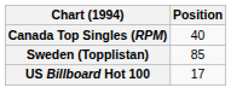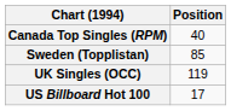+ row: UK Singles (OCC) | 119
